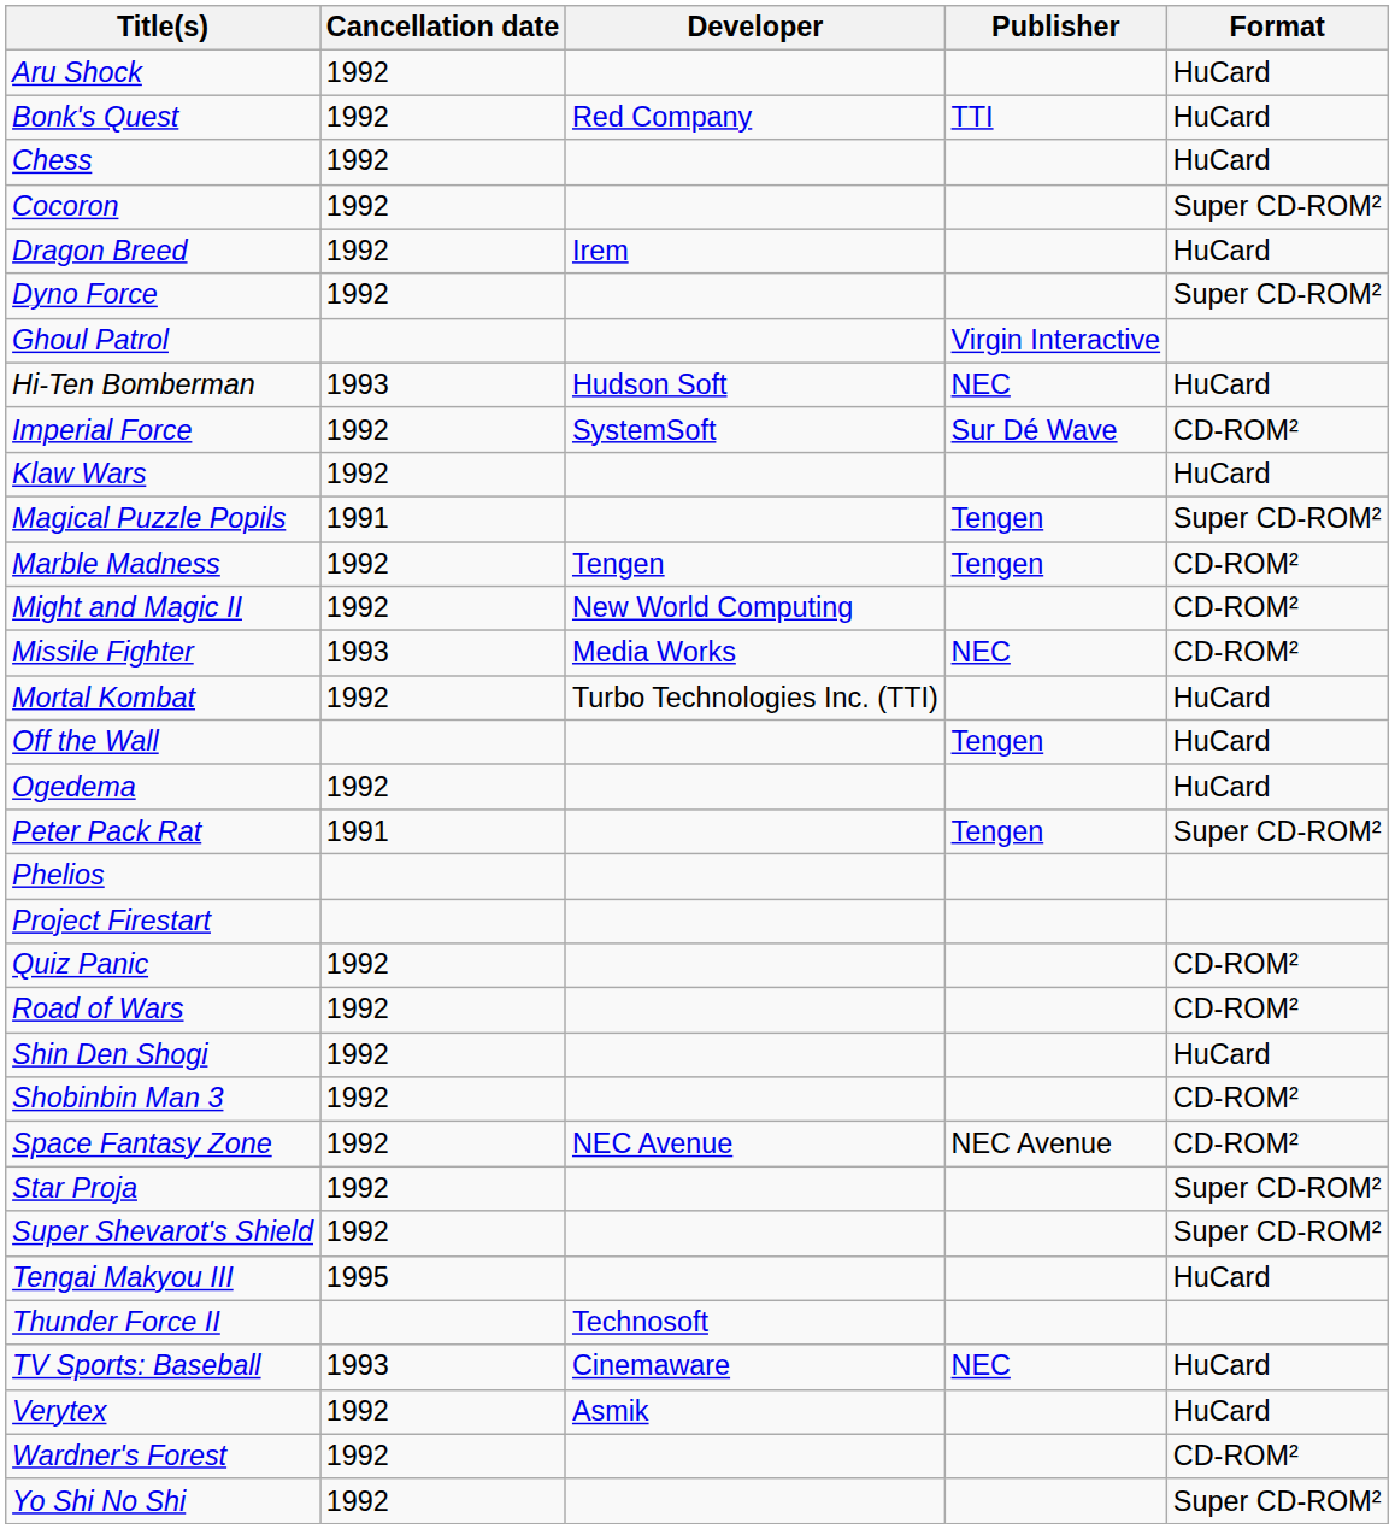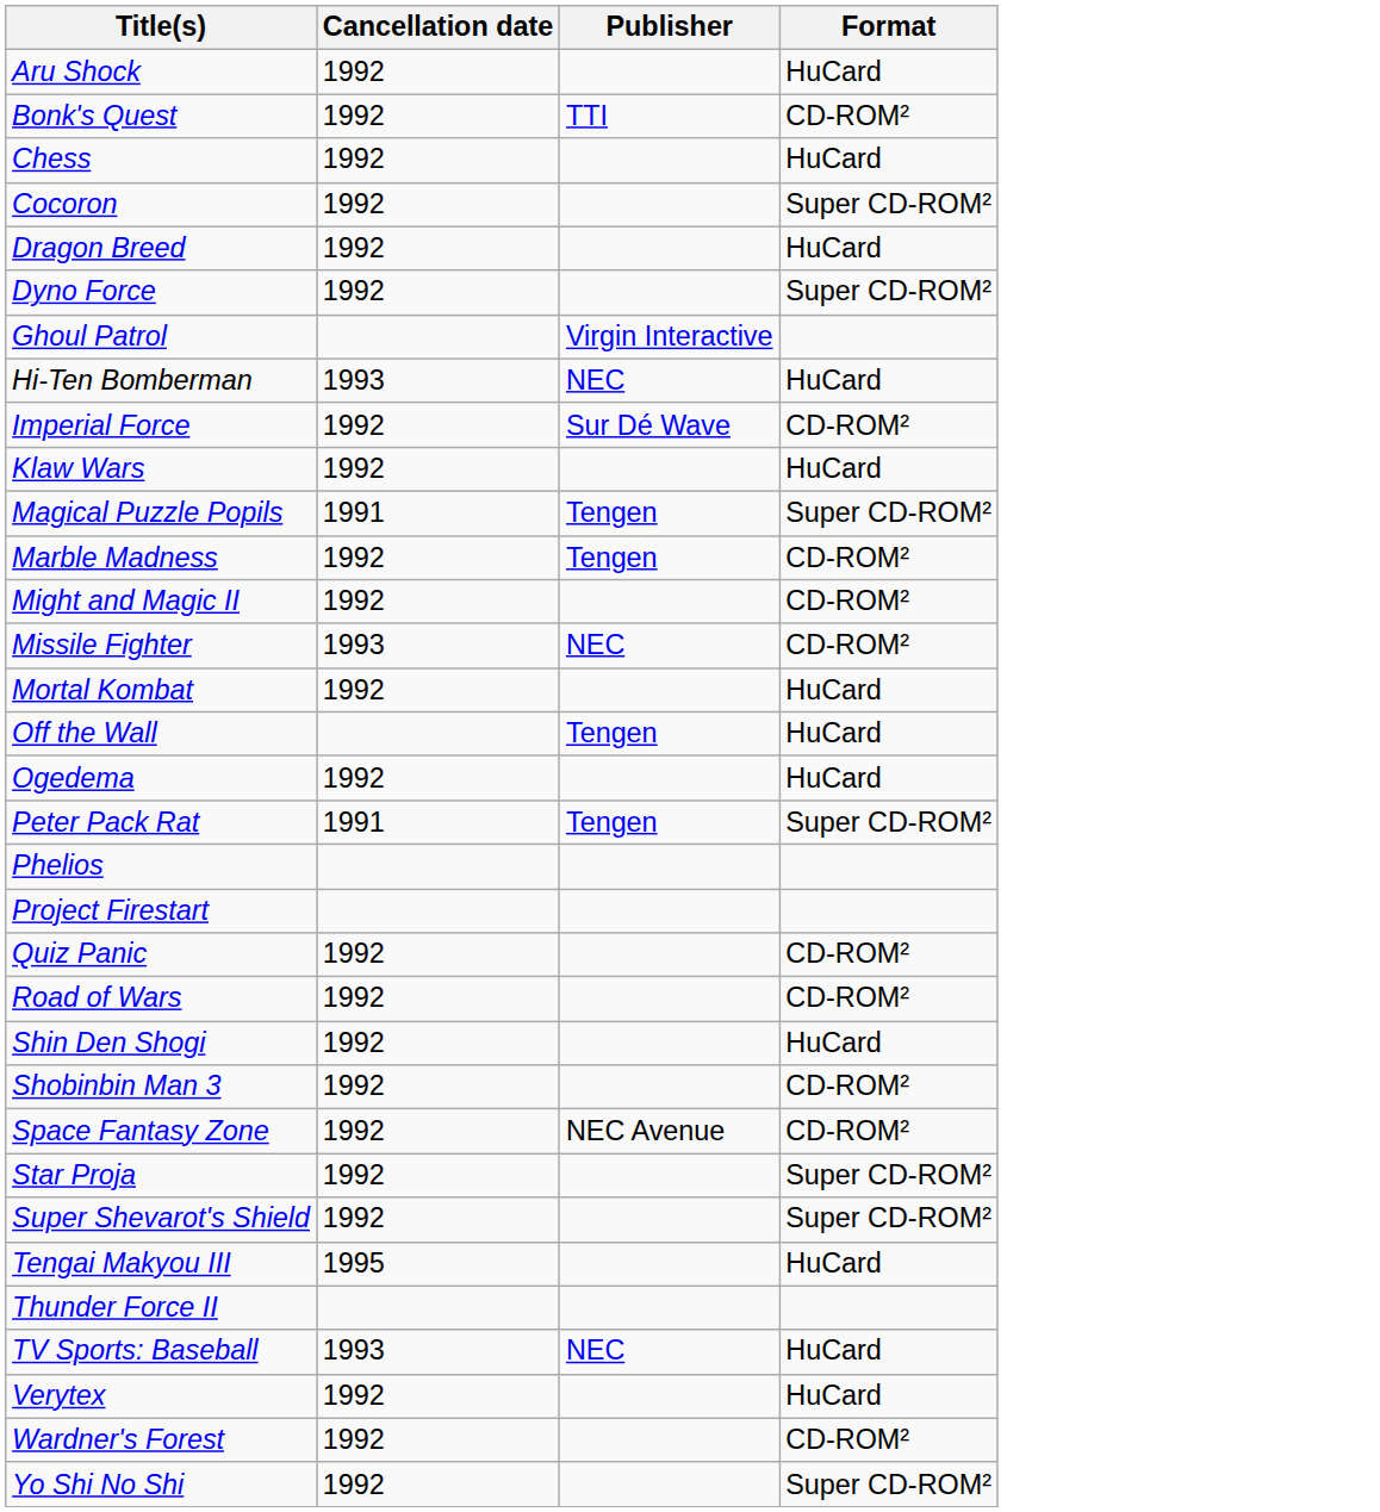- column: Developer | Red Company | Irem | Hudson Soft | SystemSoft | Tengen | New World Computing | Media Works | Turbo Technologies Inc. (TTI) | NEC Avenue | Technosoft | Cinemaware | Asmik
Bonk's Quest | Format: HuCard -> CD-ROM²
